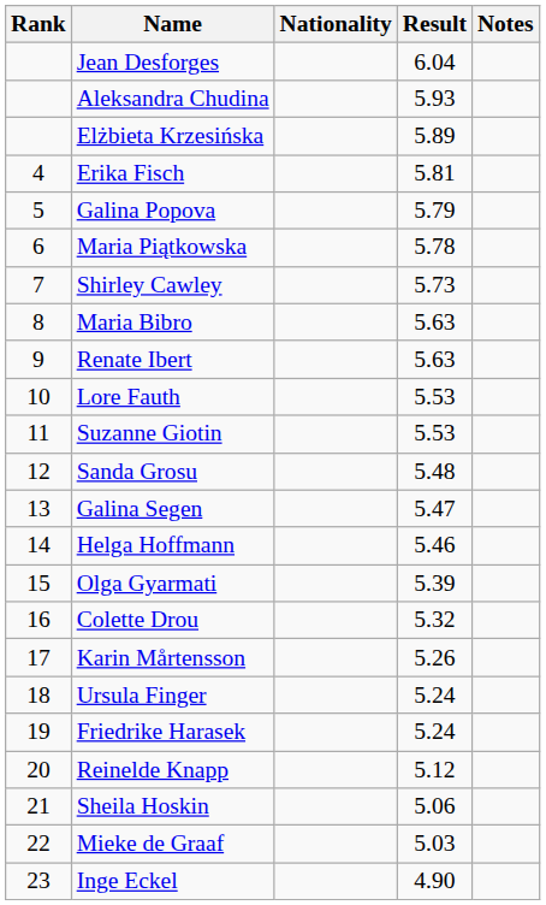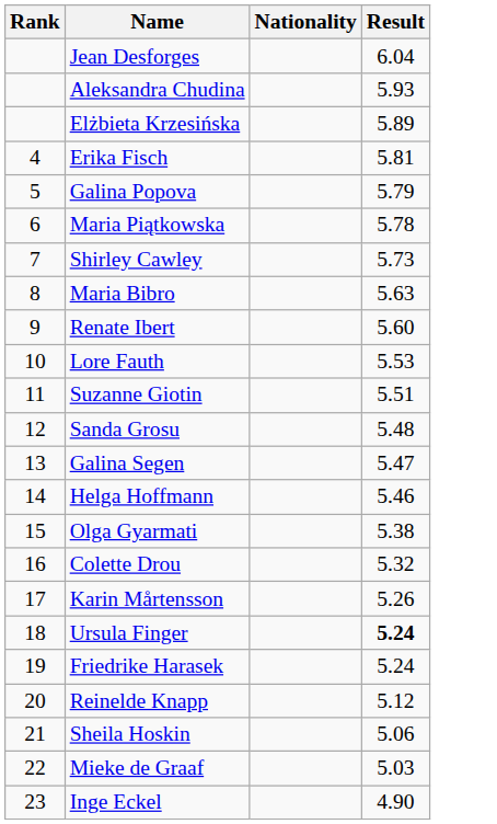- column: Notes
Renate Ibert | Result: 5.63 -> 5.60
Suzanne Giotin | Result: 5.53 -> 5.51
Olga Gyarmati | Result: 5.39 -> 5.38
Ursula Finger | Result: normal -> bold
